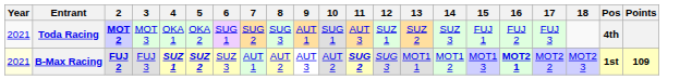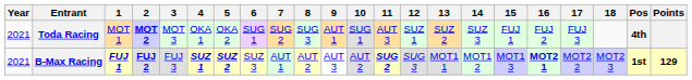+ column: 1 | MOT 1 | FUJ 1
B-Max Racing | Year: lightyellow background -> no background
B-Max Racing | Points: 109 -> 129
